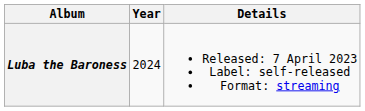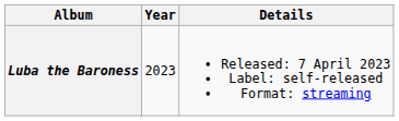Luba the Baroness | Year: 2024 -> 2023
